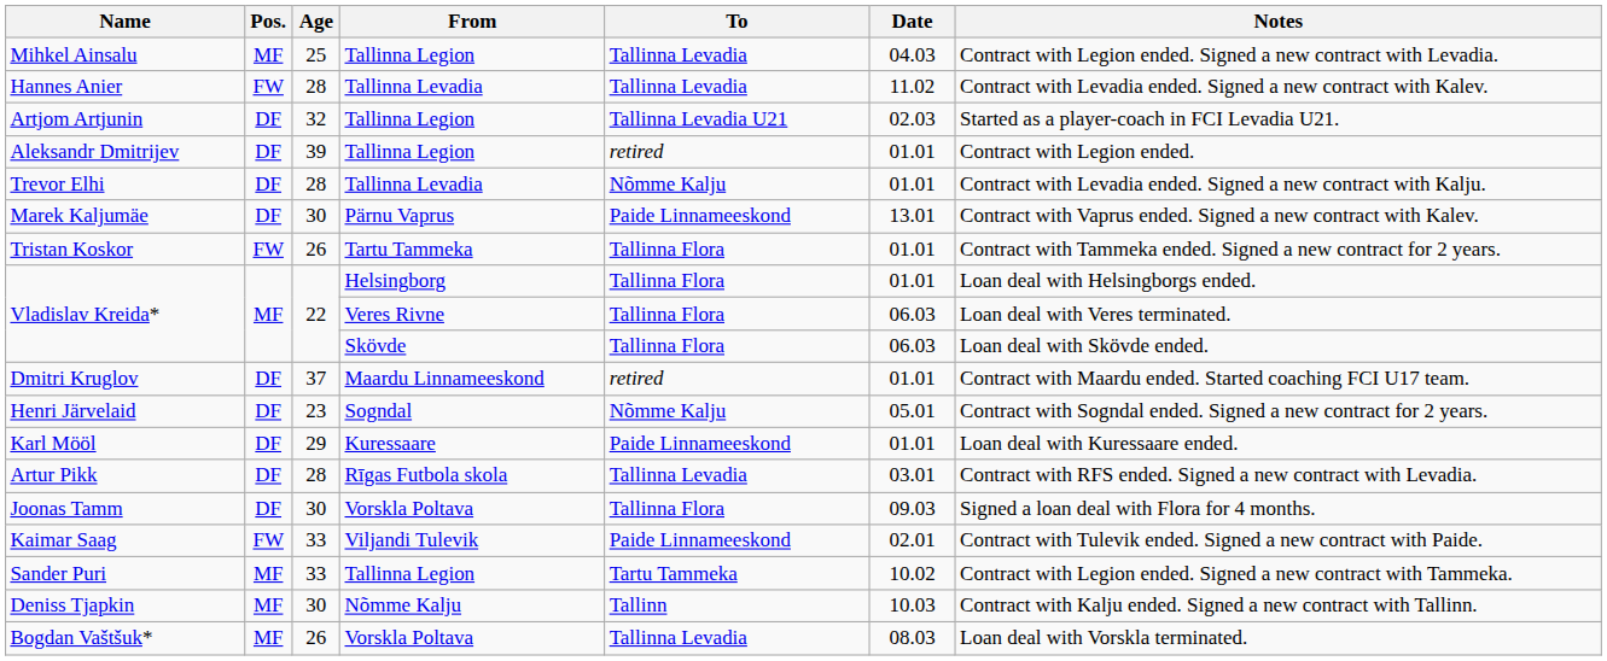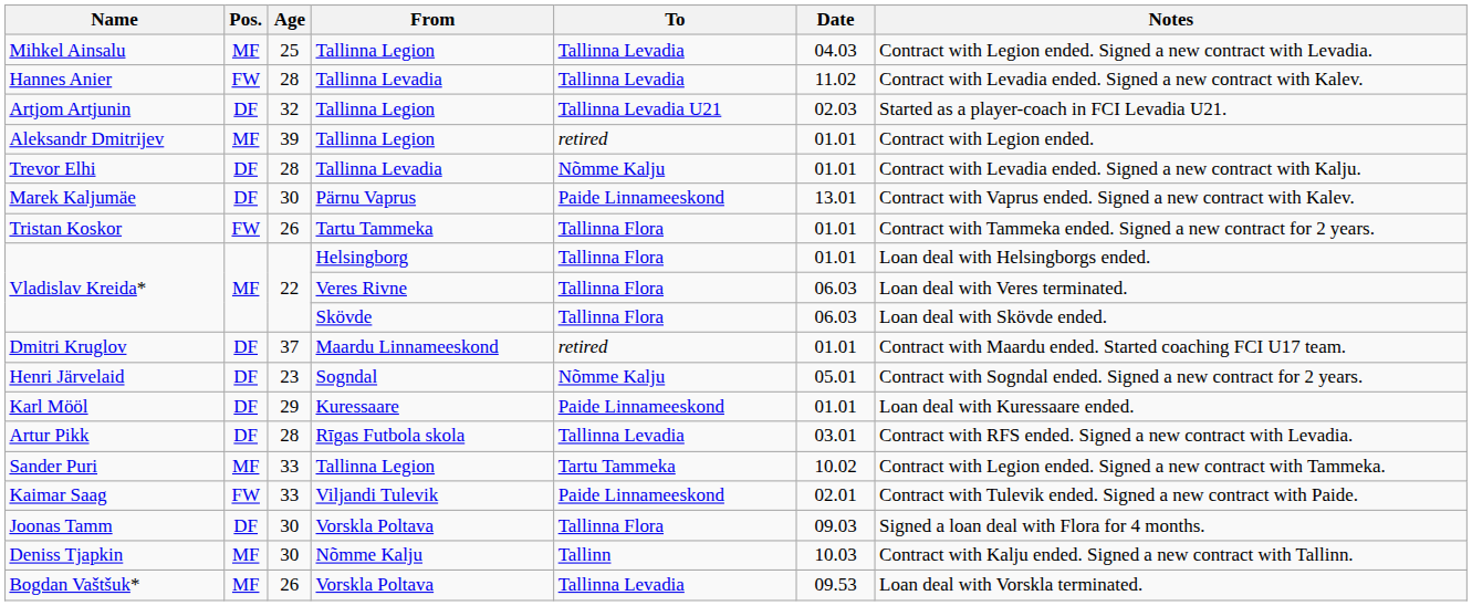Aleksandr Dmitrijev | Pos.: DF -> MF
rows swapped: Sander Puri <-> Joonas Tamm
Bogdan Vaštšuk* | Date: 08.03 -> 09.53
